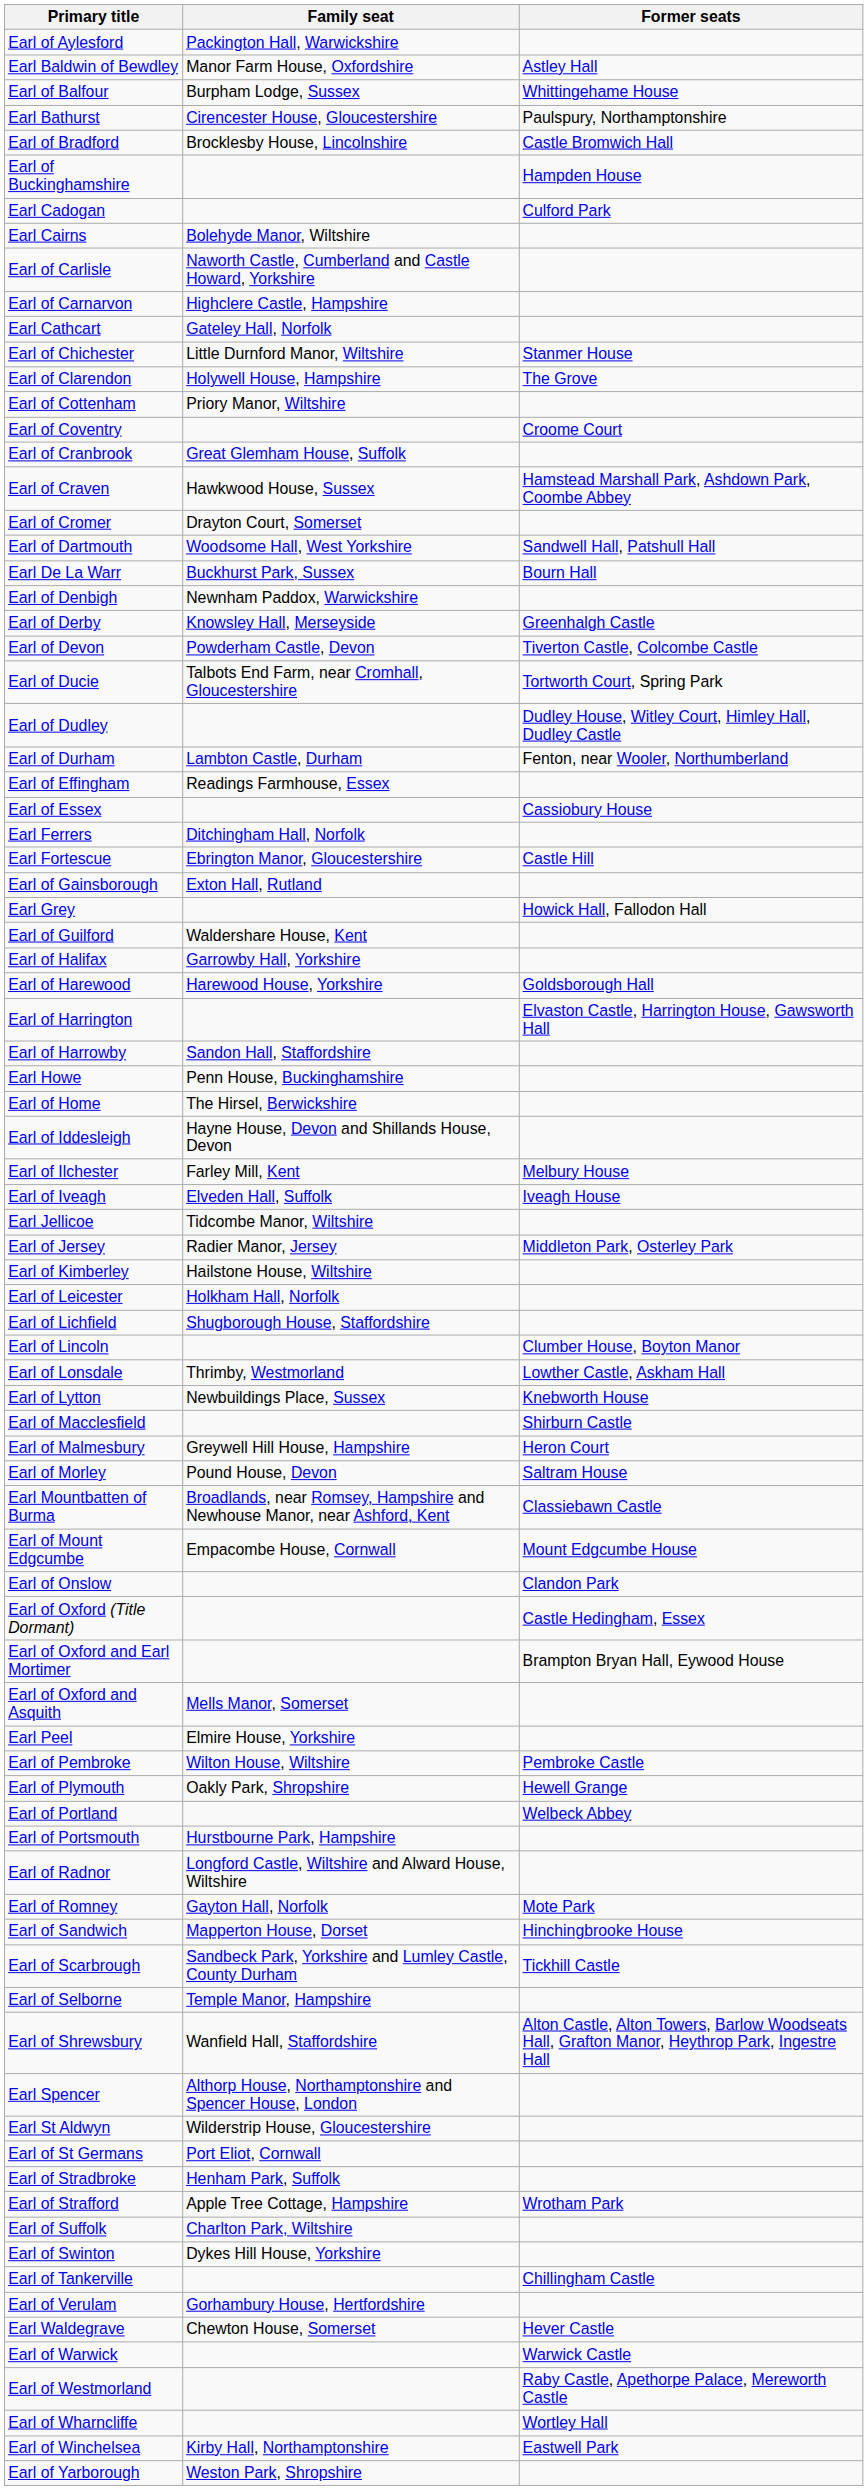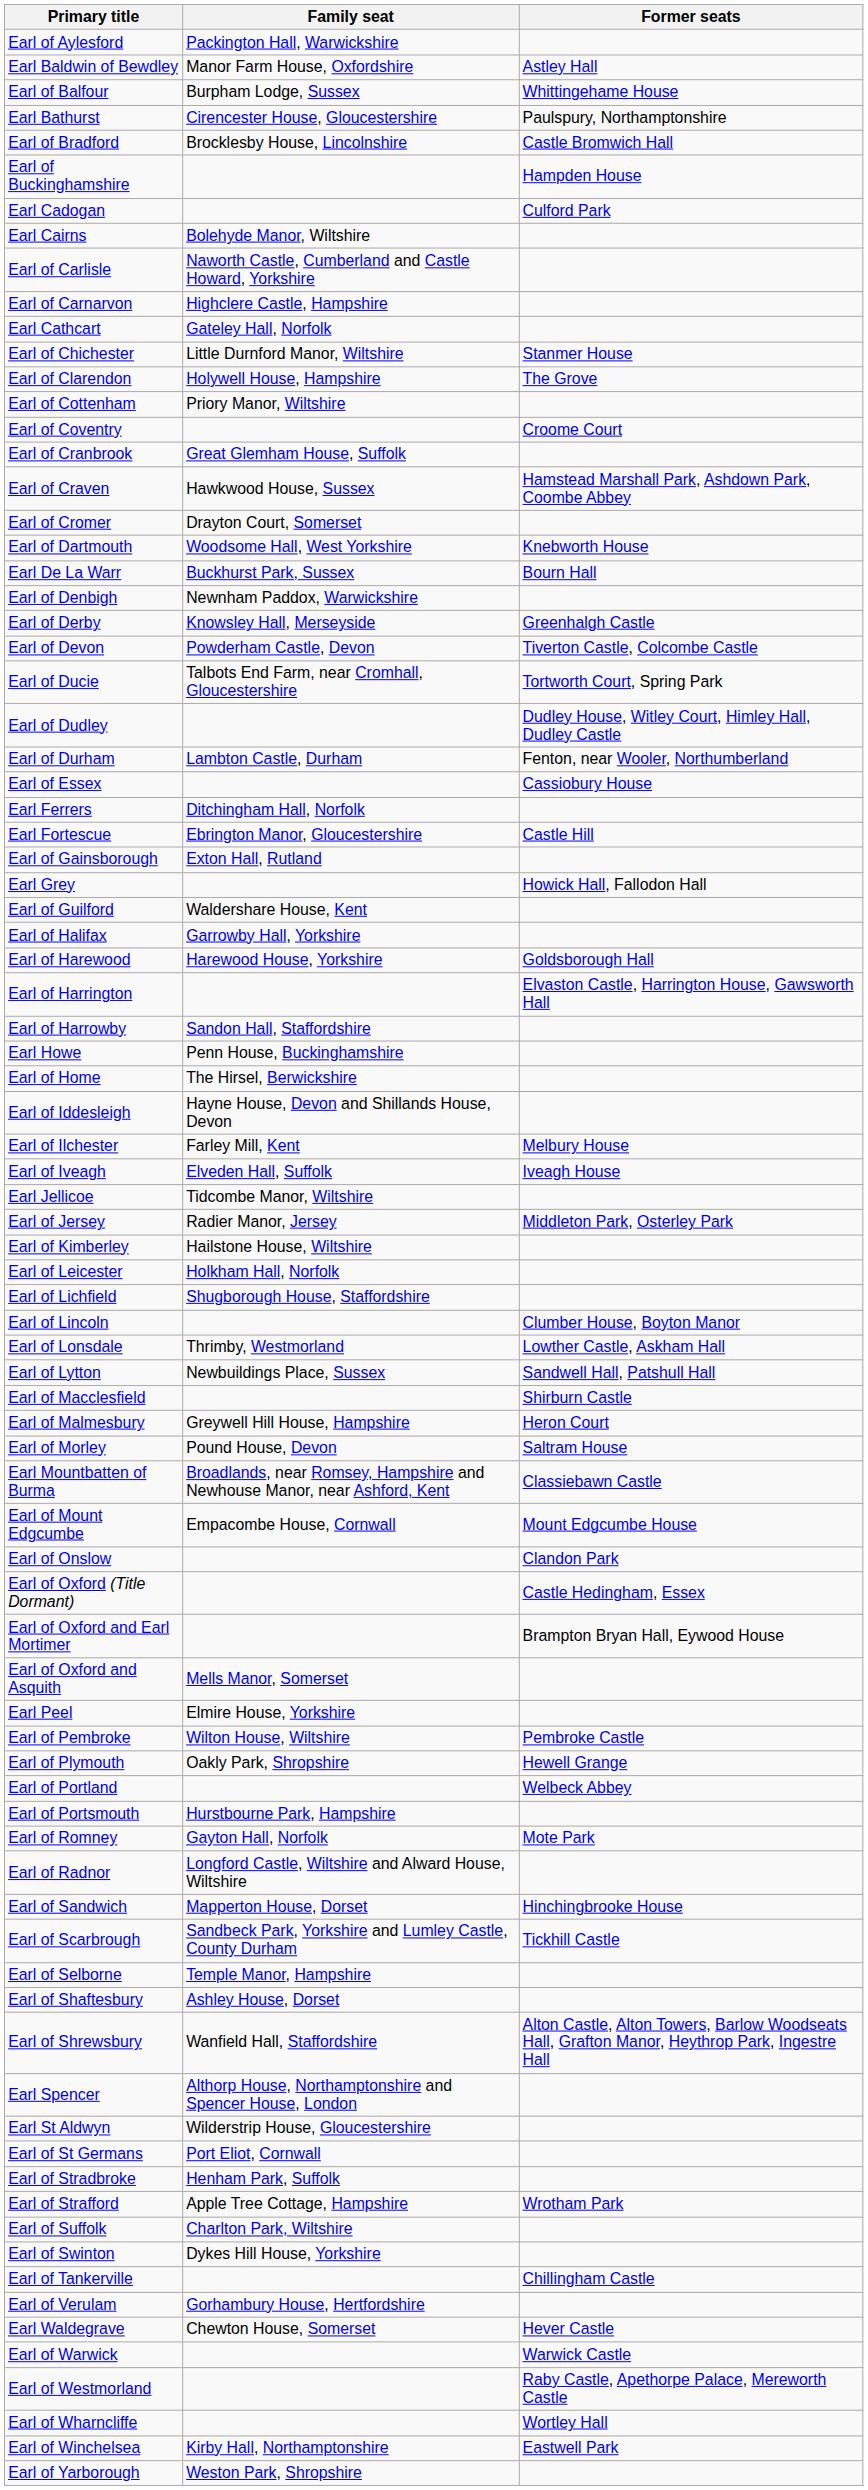Earl of Dartmouth | Former seats: Sandwell Hall, Patshull Hall -> Knebworth House
- row: Earl of Effingham | Readings Farmhouse, Essex
Earl of Lytton | Former seats: Knebworth House -> Sandwell Hall, Patshull Hall
rows swapped: Earl of Radnor <-> Earl of Romney
+ row: Earl of Shaftesbury | Ashley House, Dorset
